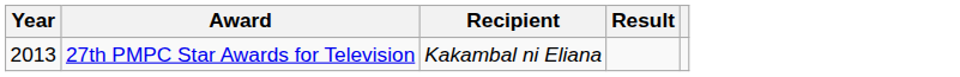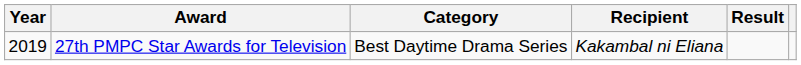+ column: Category | Best Daytime Drama Series
27th PMPC Star Awards for Television | Year: 2013 -> 2019
